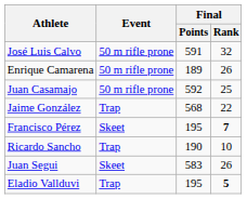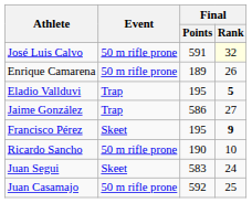José Luis Calvo | Final / Rank: no background -> lightyellow background
rows swapped: Juan Casamajo <-> Eladio Vallduvi
Jaime González | Final / Points: 568 -> 586
Jaime González | Final / Rank: 22 -> 27
Francisco Pérez | Final / Rank: 7 -> 9
Ricardo Sancho | Event: Trap -> 50 m rifle prone
Juan Segui | Final / Rank: 26 -> 24
